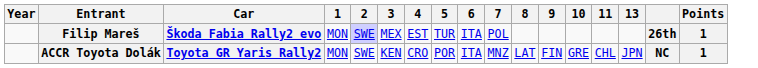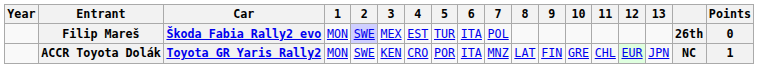+ column: 12 | EUR
Filip Mareš | Points: 1 -> 0
